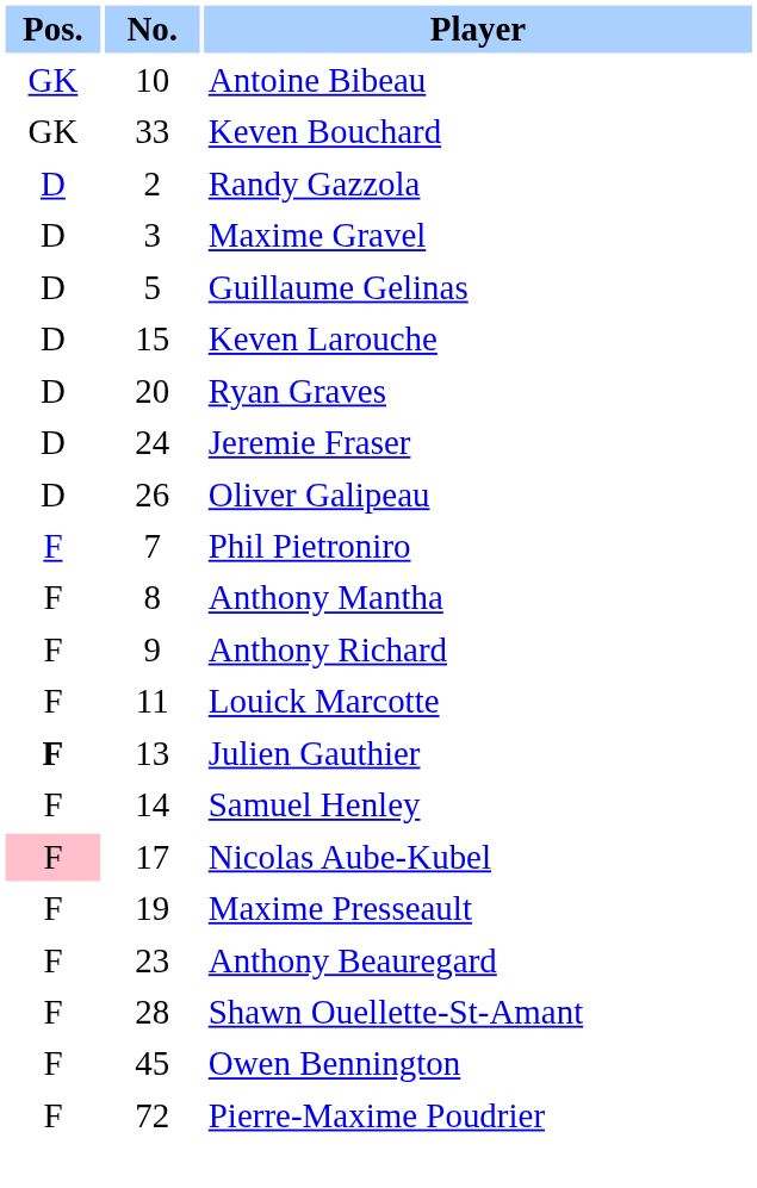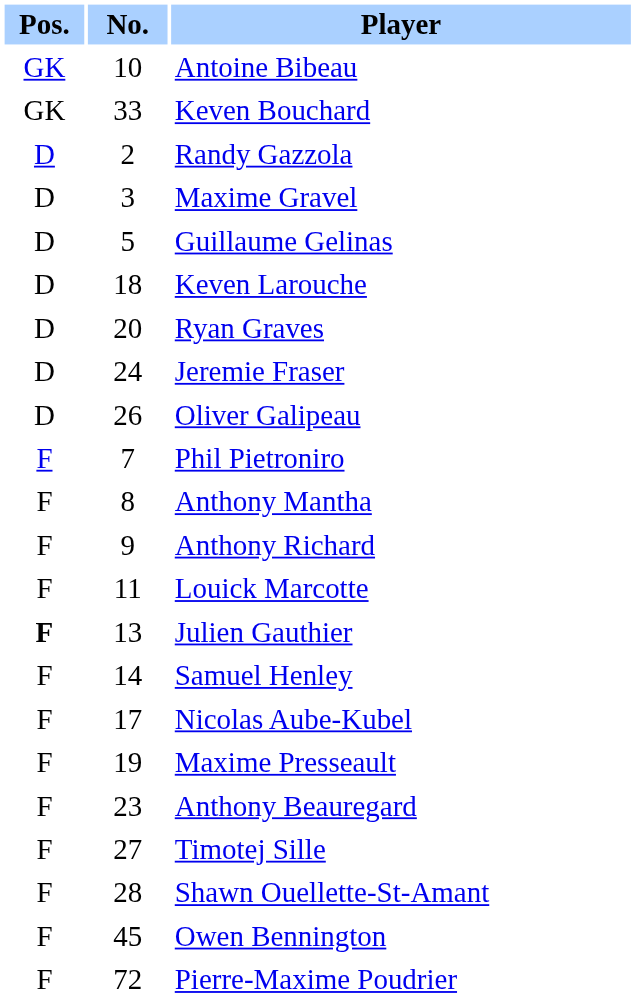Keven Larouche | No.: 15 -> 18
Nicolas Aube-Kubel | Pos.: pink background -> no background
+ row: F | 27 | Timotej Sille
